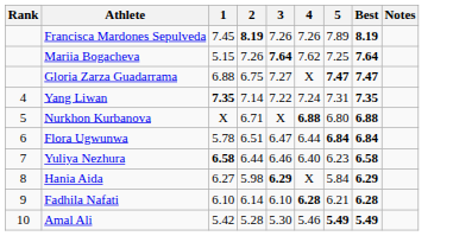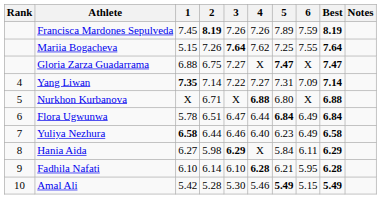+ column: 6 | 7.59 | 7.55 | X | 7.09 | X | 6.49 | 6.49 | 6.11 | 5.95 | 5.15
Yang Liwan | 4: 7.24 -> 7.27
Yang Liwan | Best: 7.35 -> 7.14
